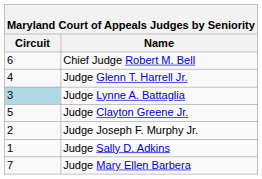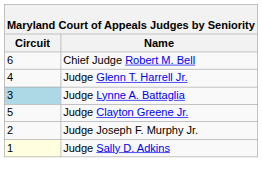Judge Sally D. Adkins | Circuit: no background -> lightyellow background
- row: 7 | Judge Mary Ellen Barbera
